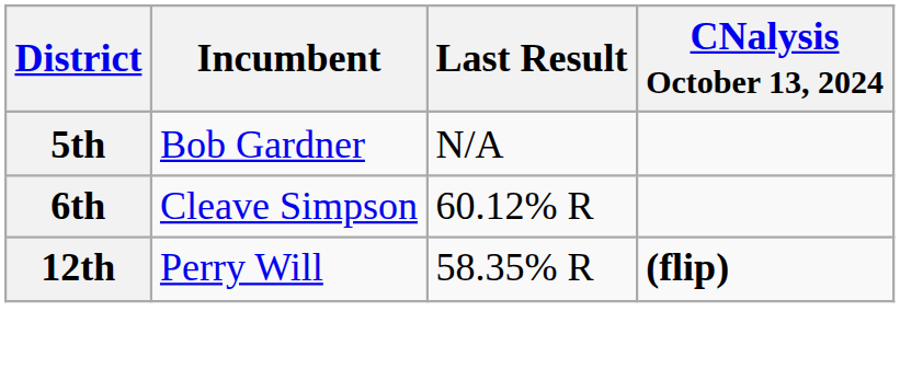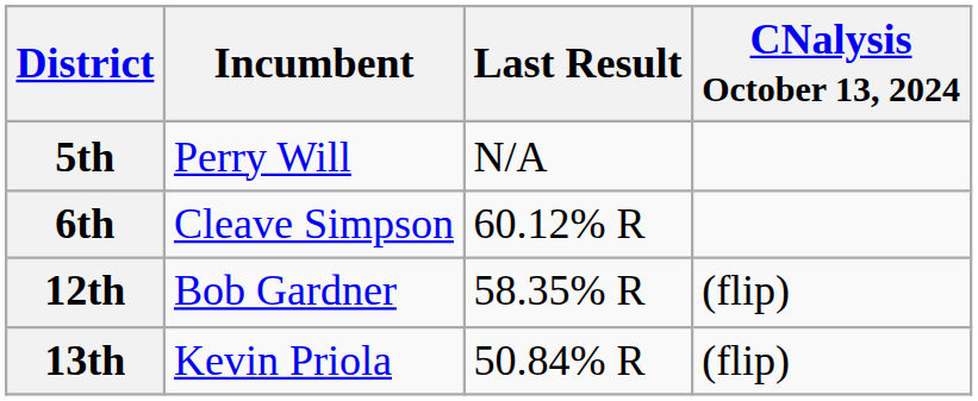5th | Incumbent: Bob Gardner -> Perry Will
12th | Incumbent: Perry Will -> Bob Gardner
12th | CNalysis October 13, 2024: bold -> normal
+ row: 13th | Kevin Priola | 50.84% R | (flip)
